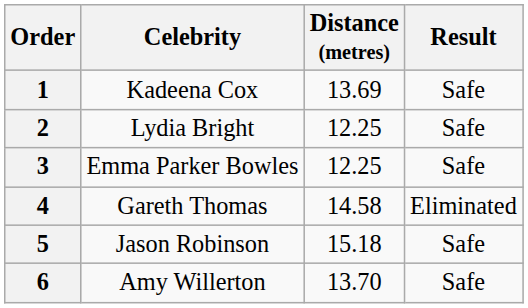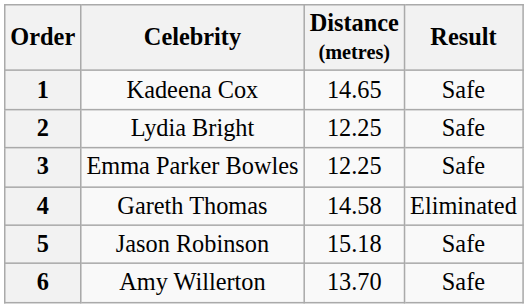1 | Distance (metres): 13.69 -> 14.65
